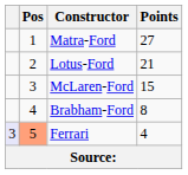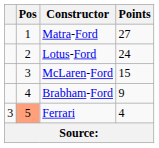Lotus-Ford | Points: 21 -> 24
Brabham-Ford | Points: 8 -> 9
Ferrari | column 1: lavender background -> no background
